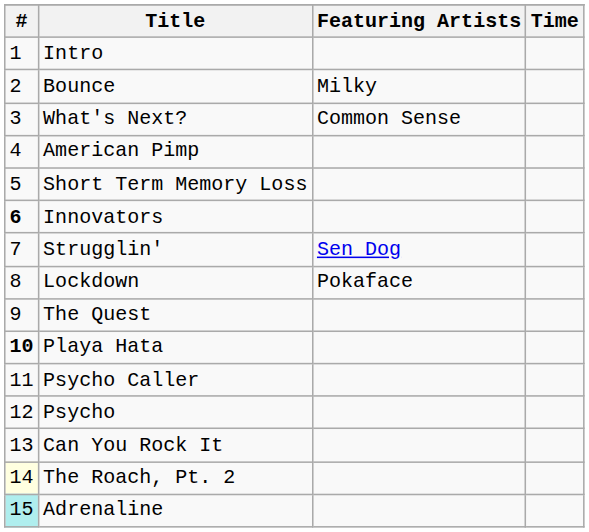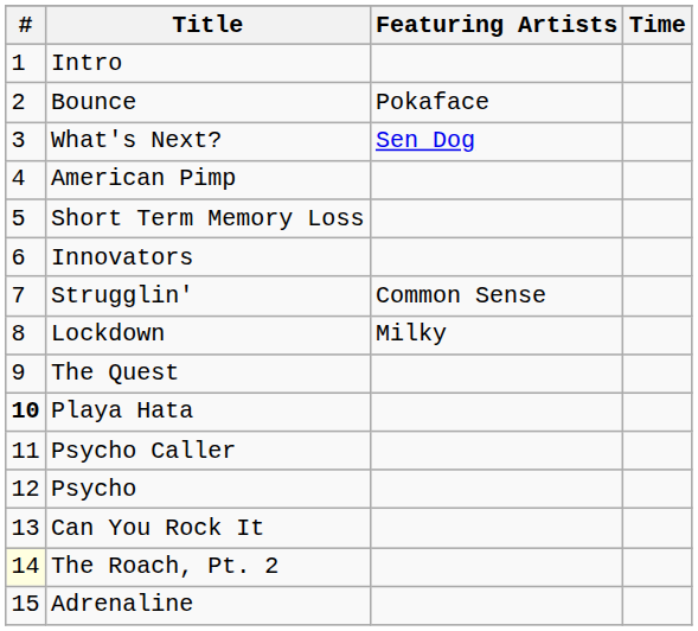Bounce | Featuring Artists: Milky -> Pokaface
What's Next? | Featuring Artists: Common Sense -> Sen Dog
Innovators | #: bold -> normal
Strugglin' | Featuring Artists: Sen Dog -> Common Sense
Lockdown | Featuring Artists: Pokaface -> Milky
Adrenaline | #: paleturquoise background -> no background
